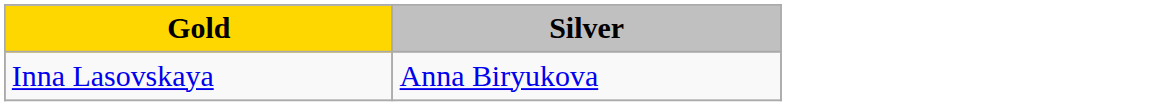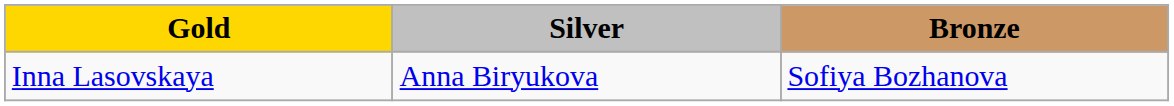+ column: Bronze | Sofiya Bozhanova
